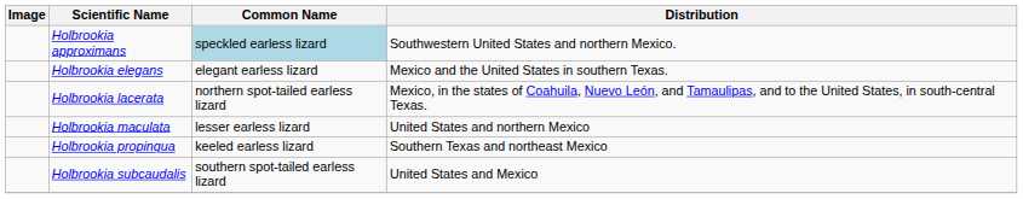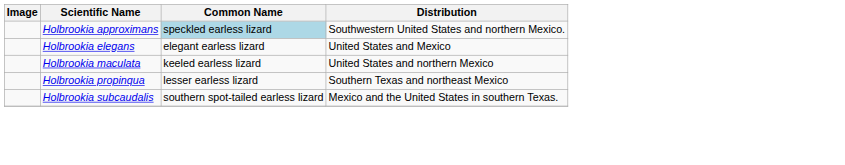Holbrookia elegans | Distribution: Mexico and the United States in southern Texas. -> United States and Mexico
- row: Holbrookia lacerata | northern spot-tailed earless lizard | Mexico, in the states of Coahuila, Nuevo León, and Tamaulipas, and to the United States, in south-central Texas.
Holbrookia maculata | Common Name: lesser earless lizard -> keeled earless lizard
Holbrookia propinqua | Common Name: keeled earless lizard -> lesser earless lizard
Holbrookia subcaudalis | Distribution: United States and Mexico -> Mexico and the United States in southern Texas.
